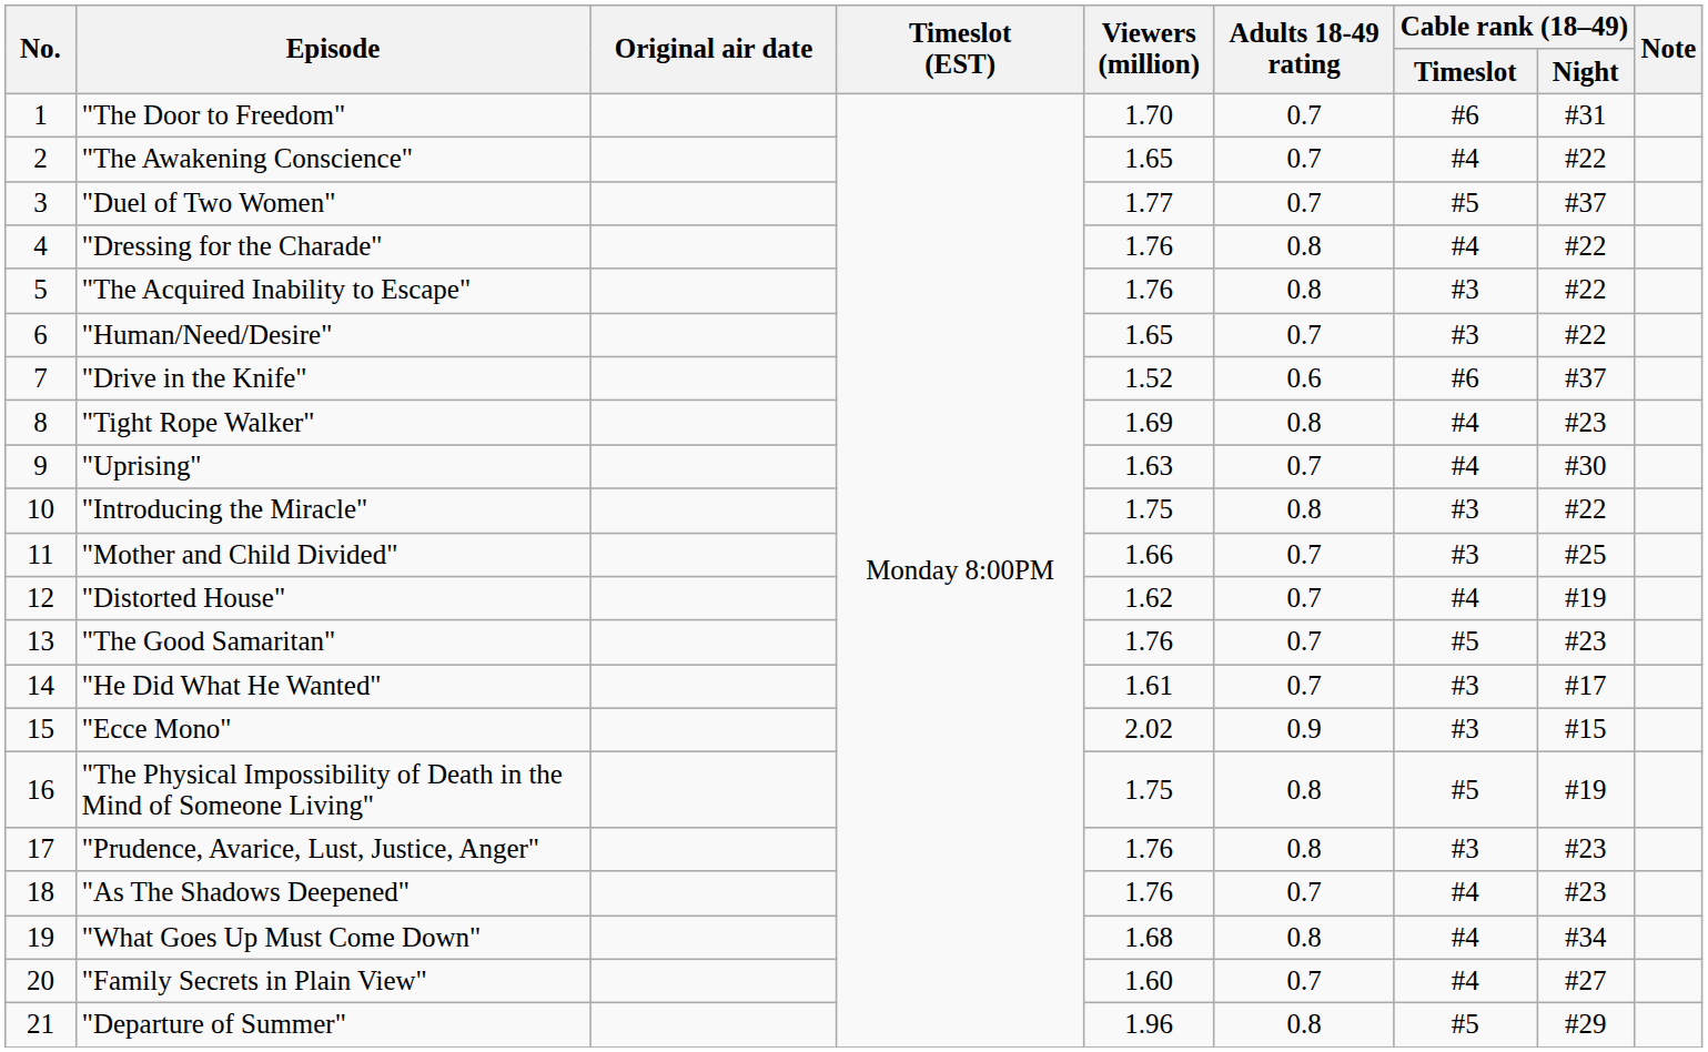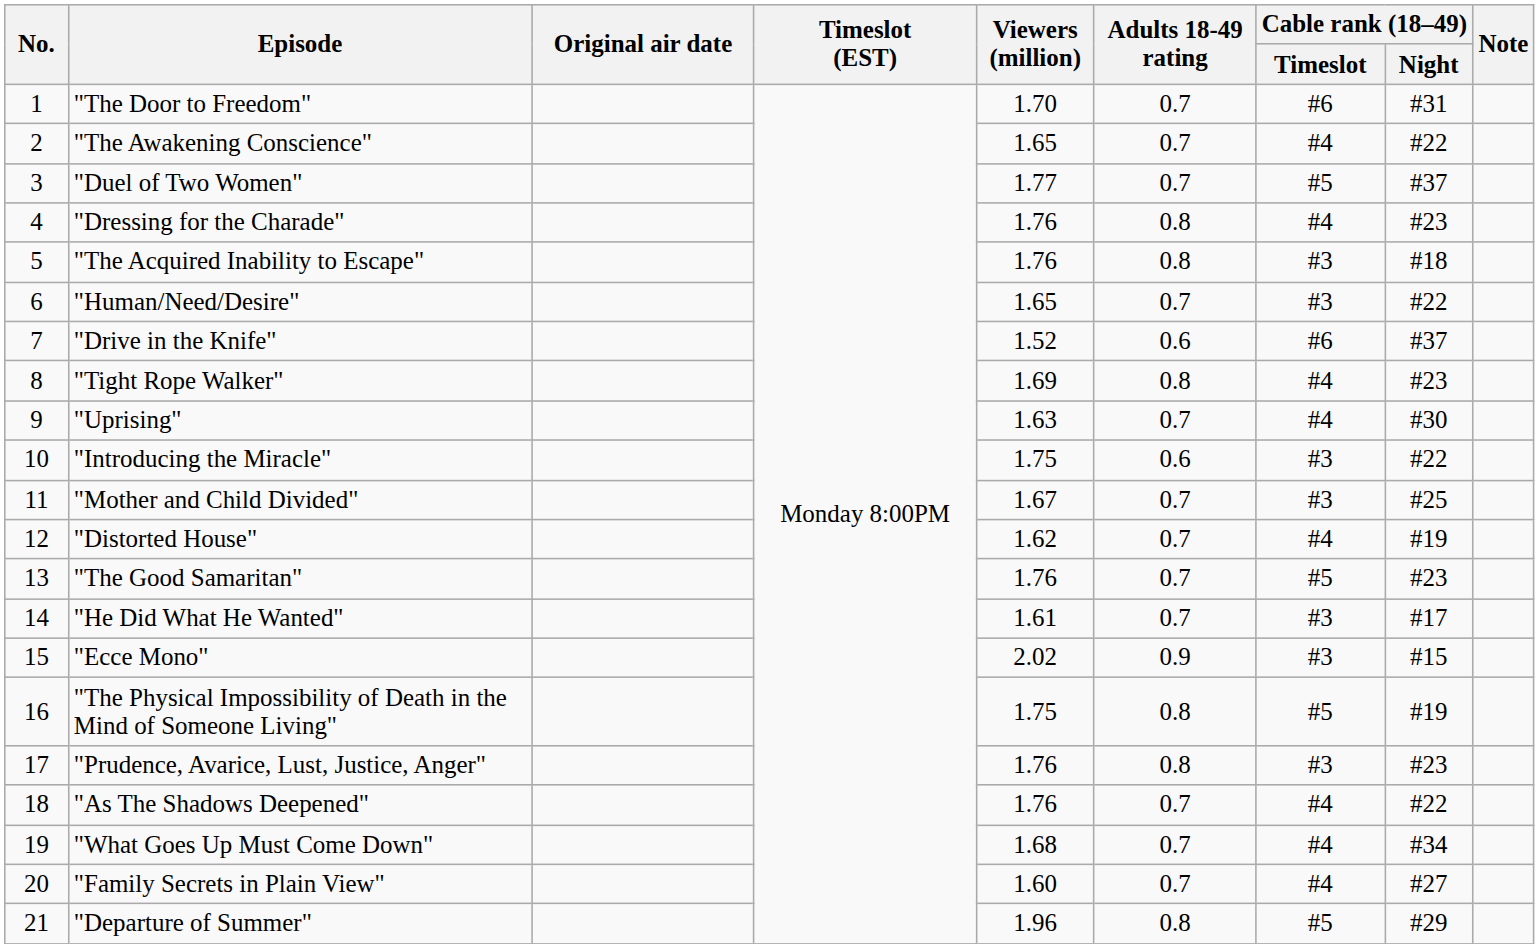"Dressing for the Charade" | Cable rank (18–49) / Night: #22 -> #23
"The Acquired Inability to Escape" | Cable rank (18–49) / Night: #22 -> #18
"Introducing the Miracle" | Adults 18-49 rating: 0.8 -> 0.6
"Mother and Child Divided" | Viewers (million): 1.66 -> 1.67
"As The Shadows Deepened" | Cable rank (18–49) / Night: #23 -> #22
"What Goes Up Must Come Down" | Adults 18-49 rating: 0.8 -> 0.7
